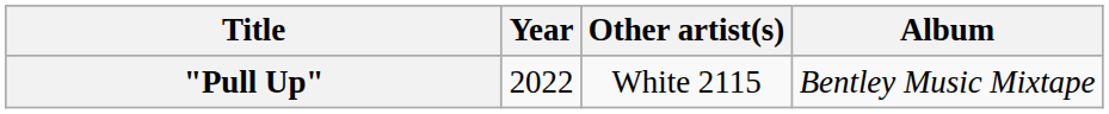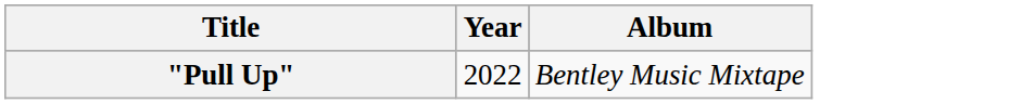- column: Other artist(s) | White 2115
